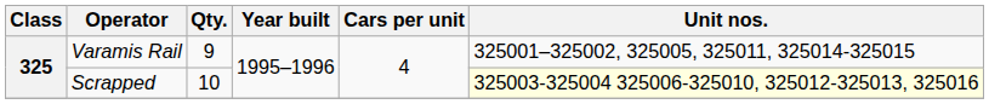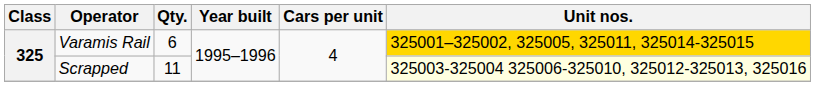Varamis Rail | Qty.: 9 -> 6
Varamis Rail | Unit nos.: no background -> gold background
Scrapped | Qty.: 10 -> 11
